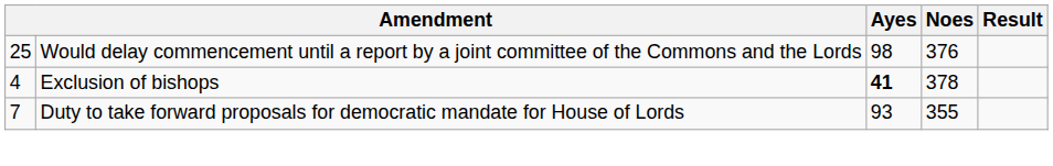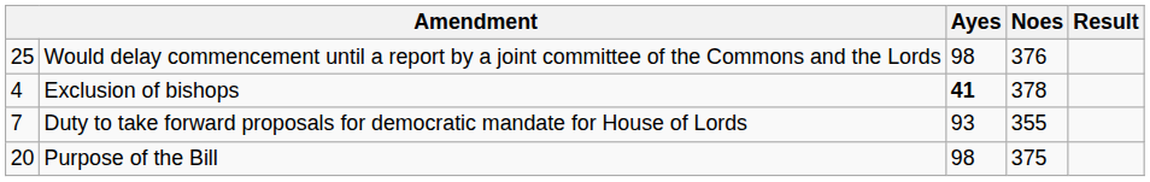+ row: 20 | Purpose of the Bill | 98 | 375
